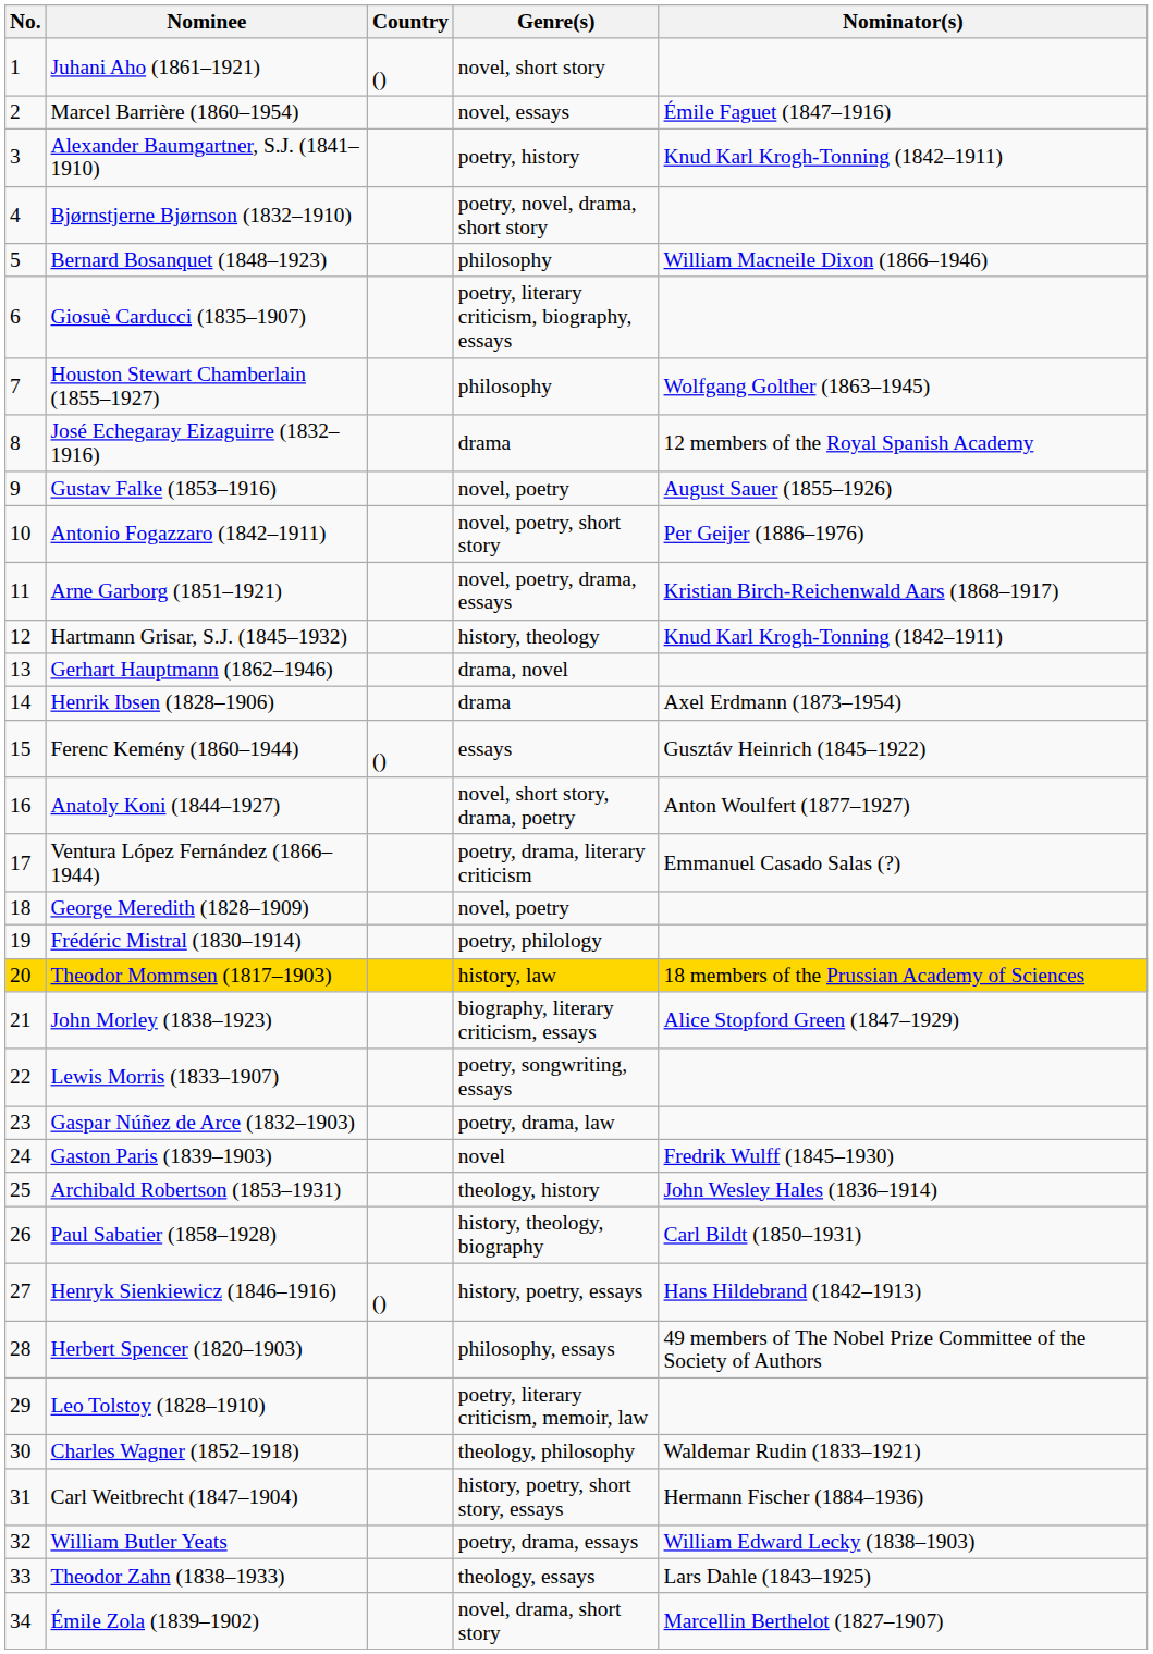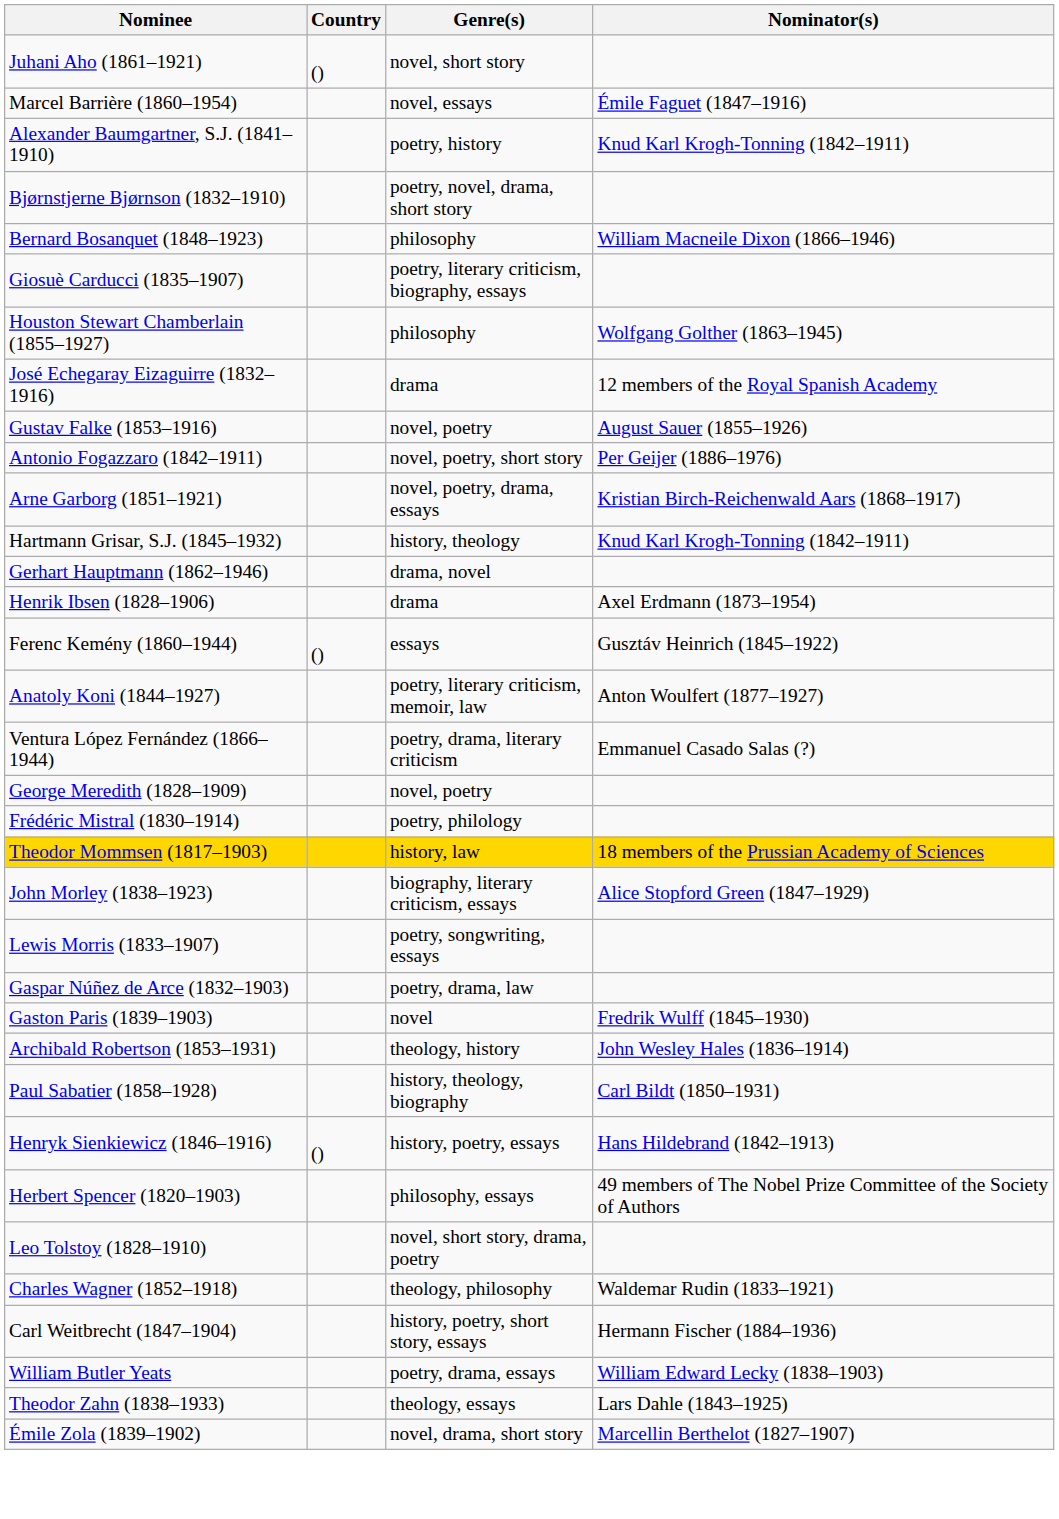- column: No. | 1 | 2 | 3 | 4 | 5 | 6 | 7 | 8 | 9 | 10 | 11 | 12 | 13 | 14 | 15 | 16 | 17 | 18 | 19 | 20 | 21 | 22 | 23 | 24 | 25 | 26 | 27 | 28 | 29 | 30 | 31 | 32 | 33 | 34
Anatoly Koni (1844–1927) | Genre(s): novel, short story, drama, poetry -> poetry, literary criticism, memoir, law
Leo Tolstoy (1828–1910) | Genre(s): poetry, literary criticism, memoir, law -> novel, short story, drama, poetry
